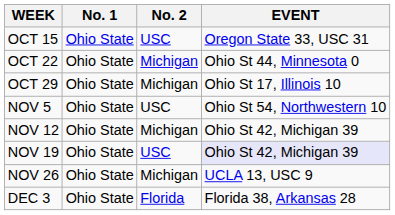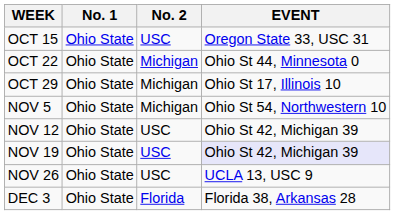NOV 5 | No. 2: USC -> Michigan
NOV 12 | No. 2: Michigan -> USC
NOV 26 | No. 2: Michigan -> USC
